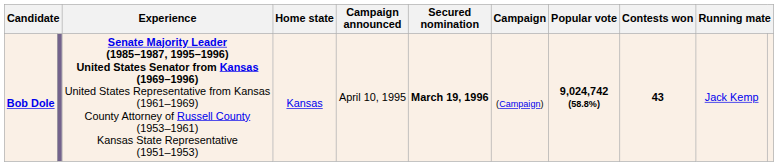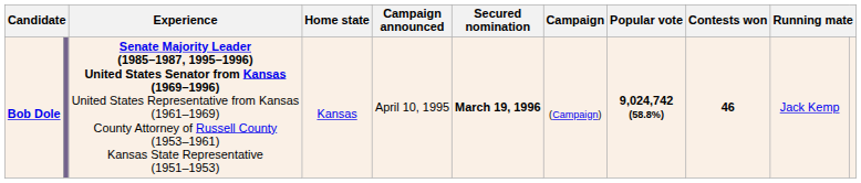Bob Dole | Contests won: 43 -> 46
